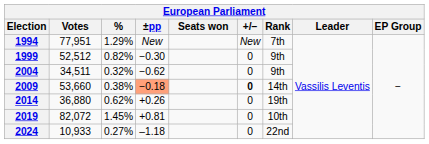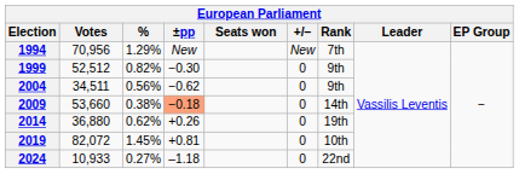1994 | Votes: 77,951 -> 70,956
2004 | %: 0.32% -> 0.56%
2009 | +/−: bold -> normal
